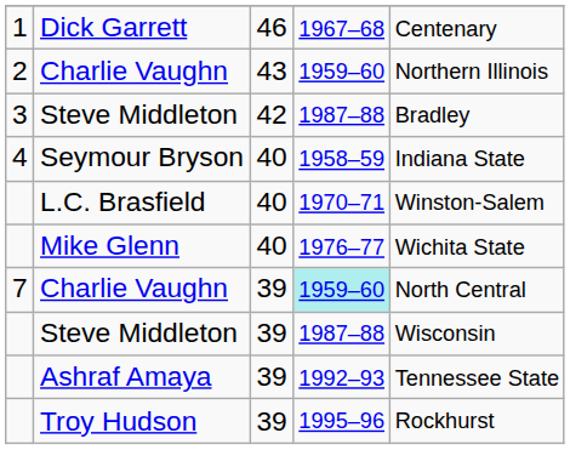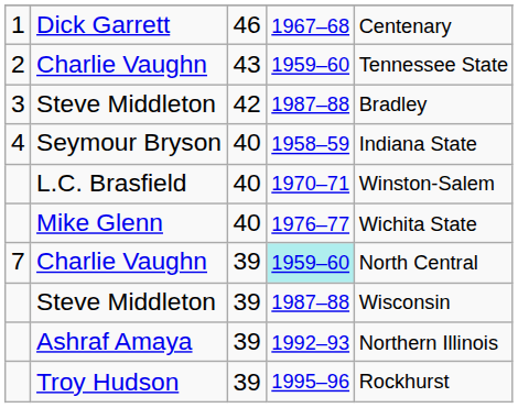2 / Charlie Vaughn | column 5: Northern Illinois -> Tennessee State
Ashraf Amaya | column 5: Tennessee State -> Northern Illinois
